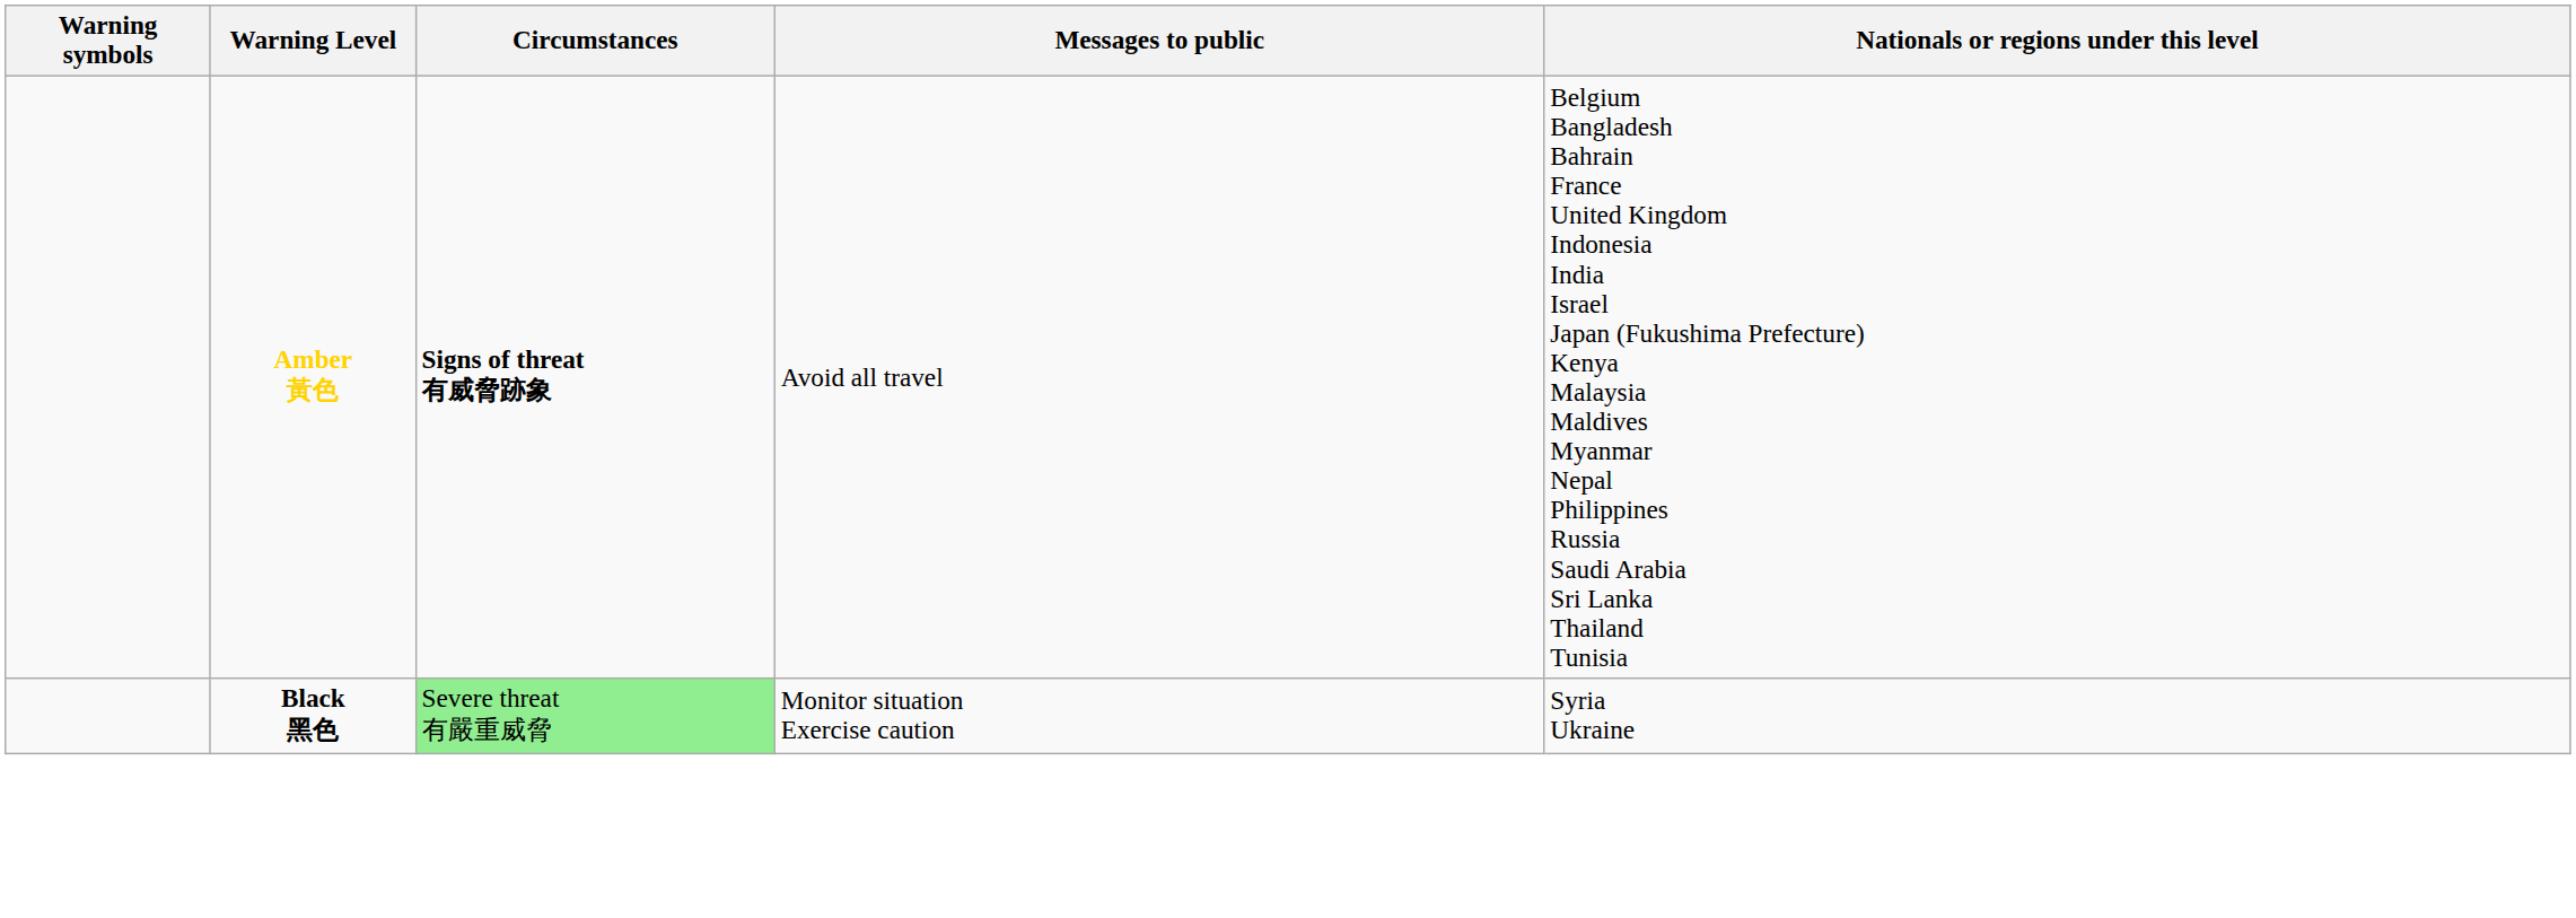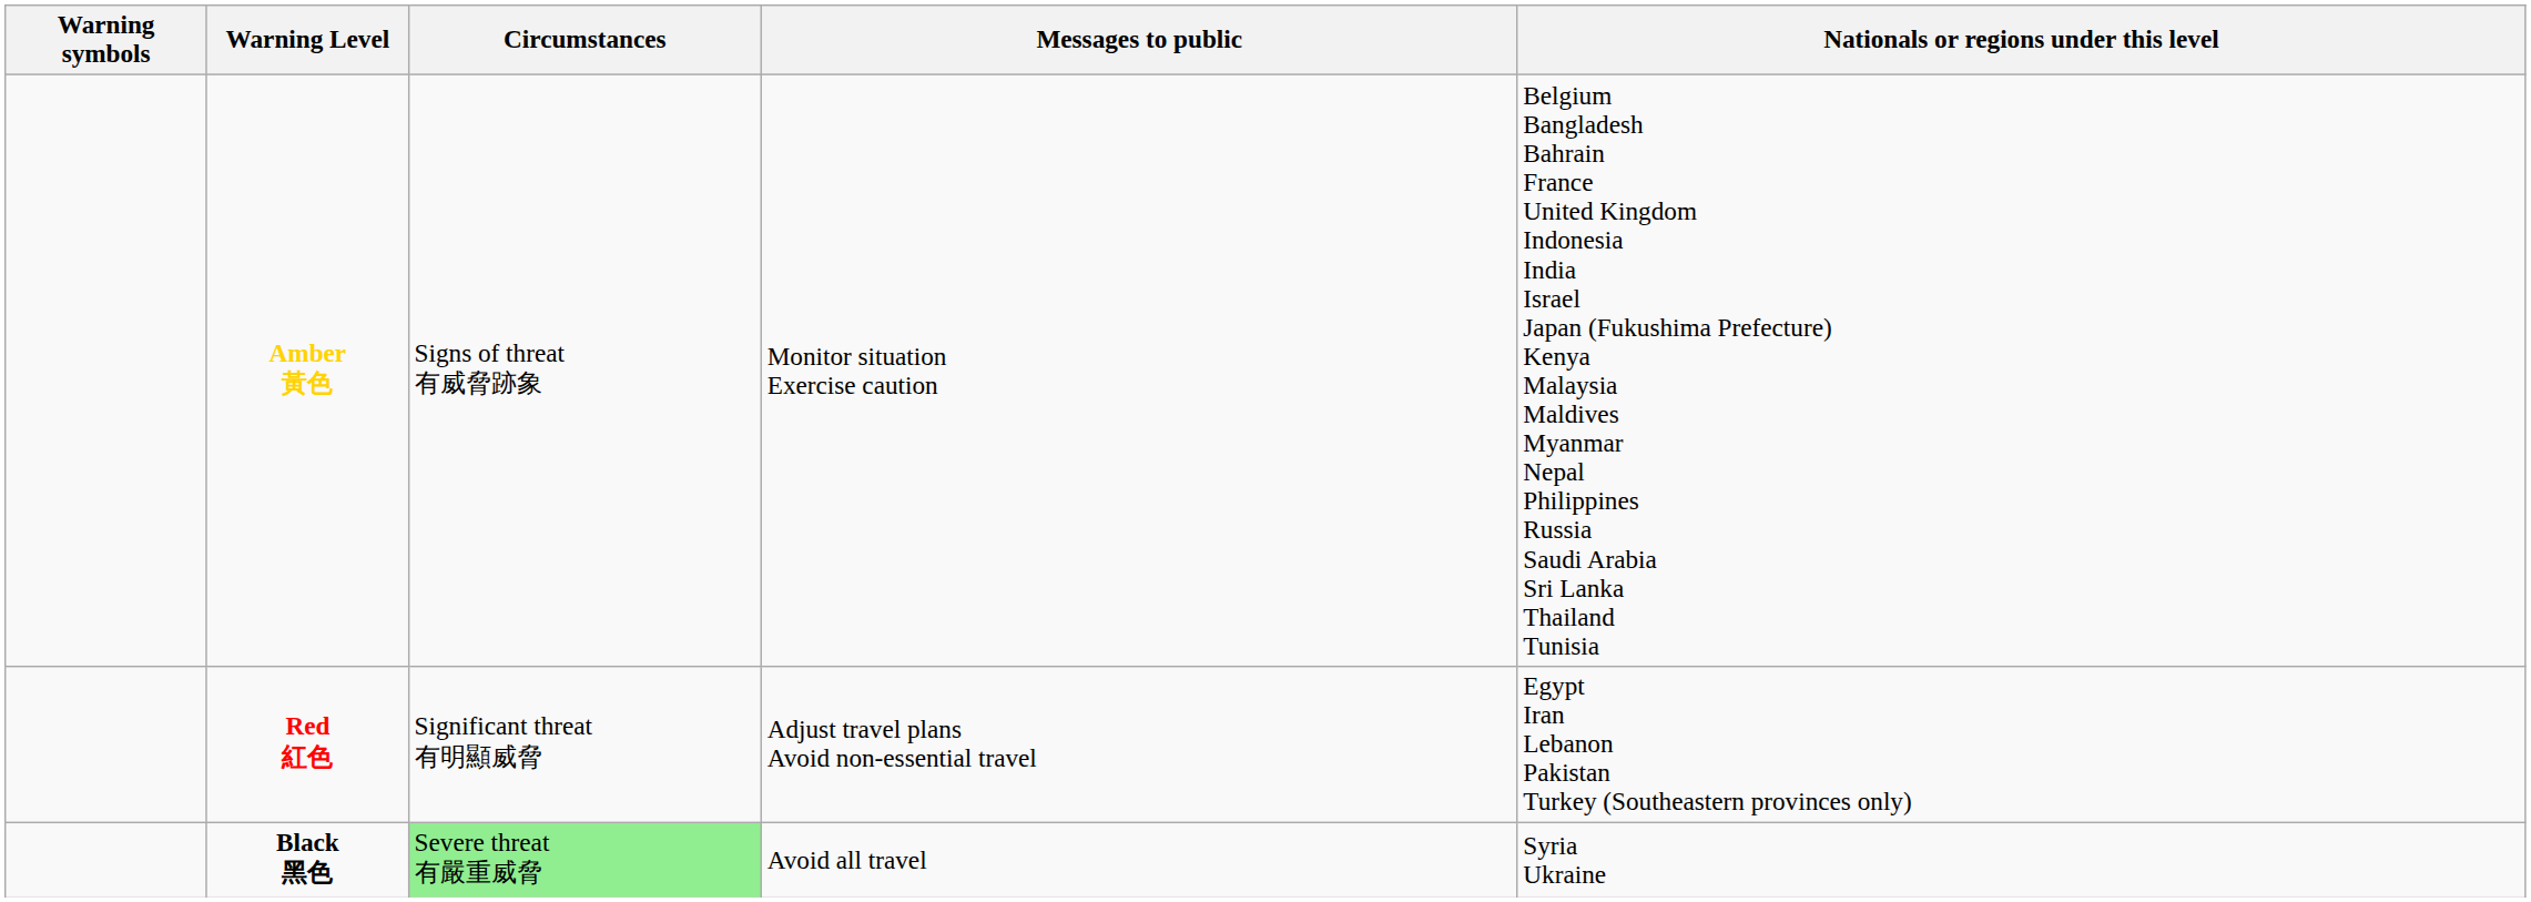Amber 黃色 | Circumstances: bold -> normal
Amber 黃色 | Messages to public: Avoid all travel -> Monitor situation Exercise caution
+ row: Red 紅色 | Significant threat 有明顯威脅 | Adjust travel plans Avoid non-essential travel | Egypt Iran Lebanon Pakistan Turkey (Southeastern provinces only)
Black 黑色 | Messages to public: Monitor situation Exercise caution -> Avoid all travel
